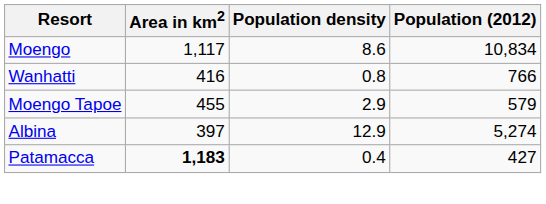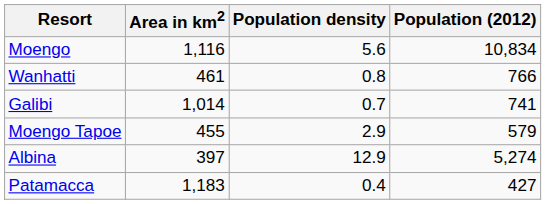Moengo | Area in km2: 1,117 -> 1,116
Moengo | Population density: 8.6 -> 5.6
Wanhatti | Area in km2: 416 -> 461
+ row: Galibi | 1,014 | 0.7 | 741
Patamacca | Area in km2: bold -> normal
